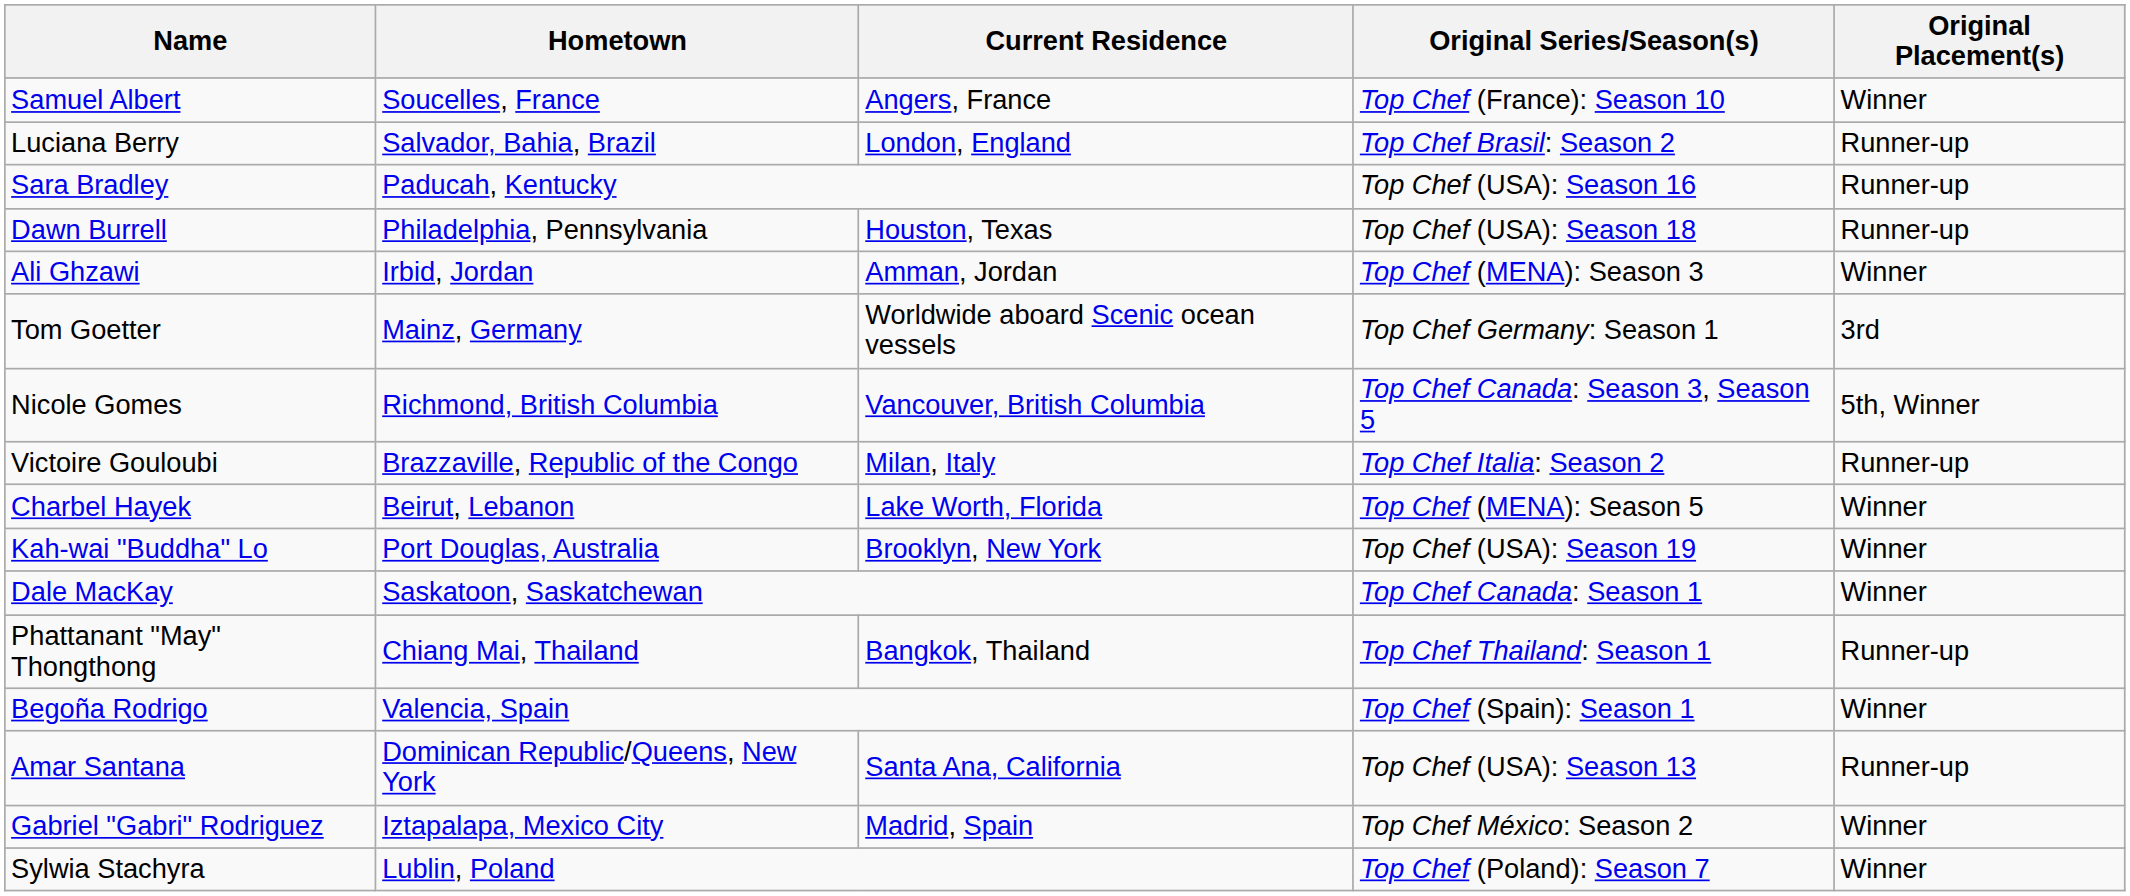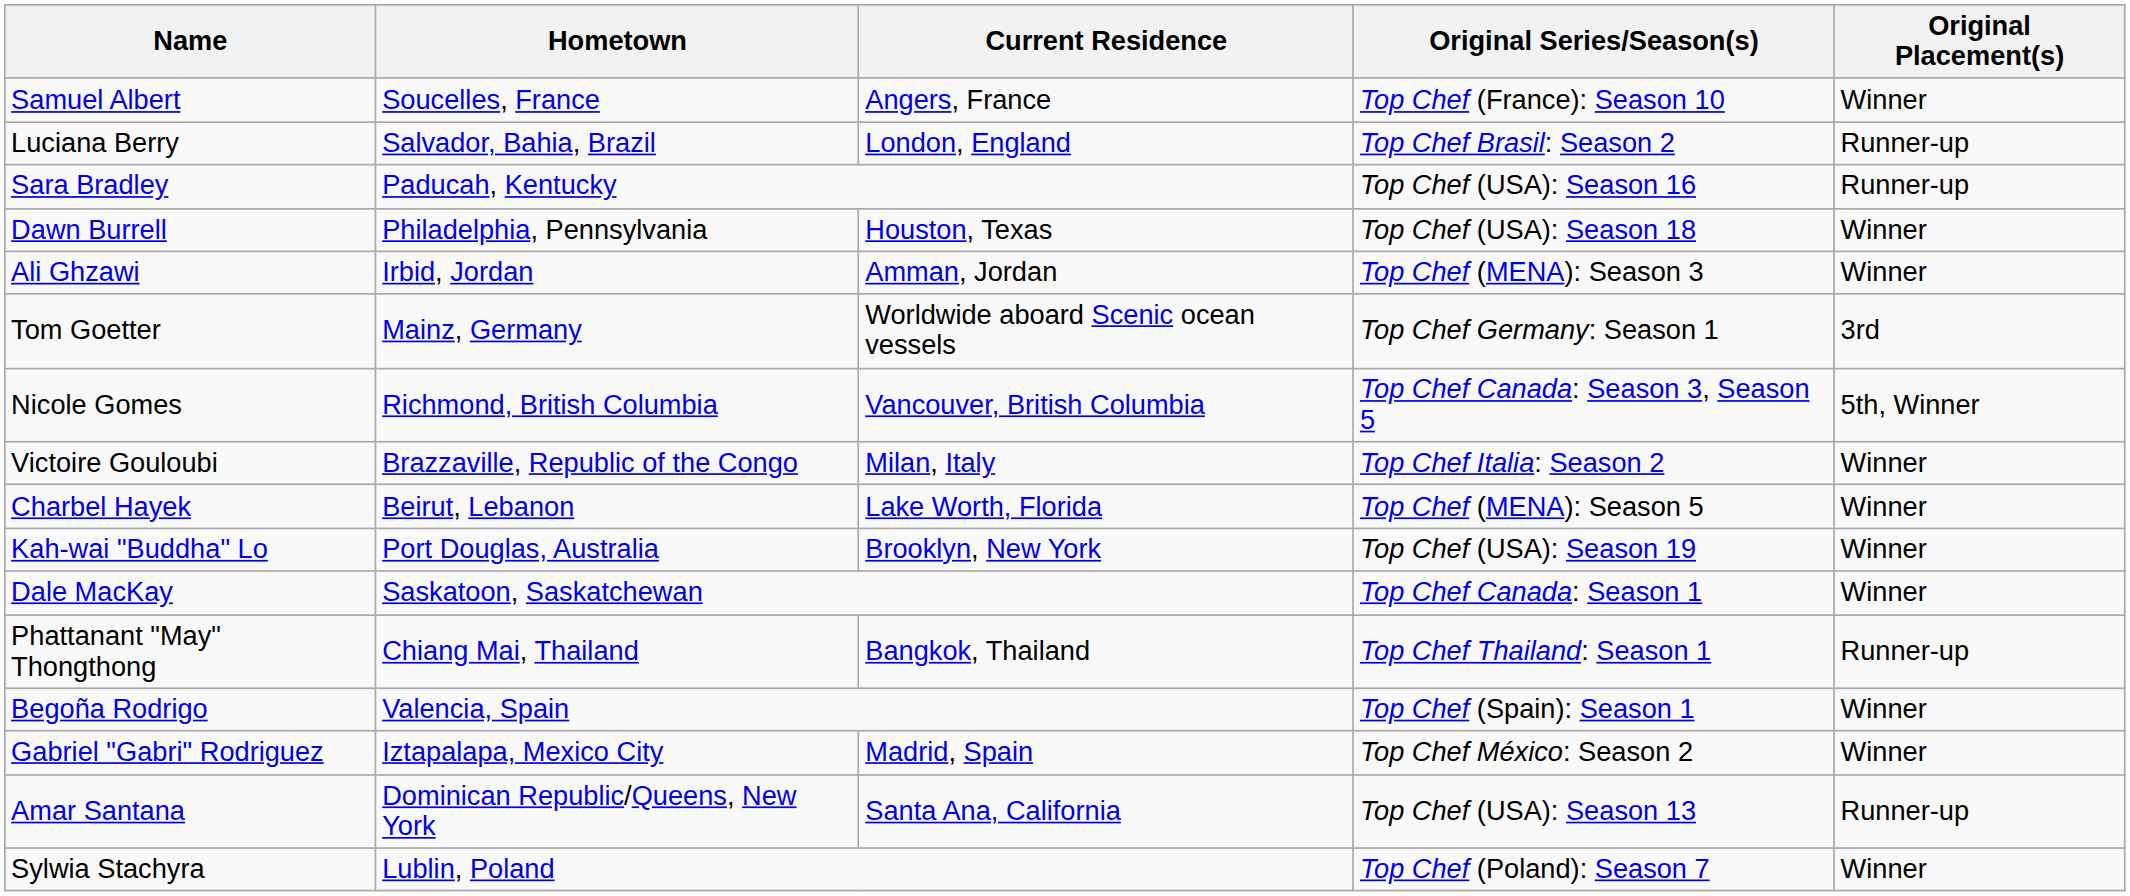Dawn Burrell | Original Placement(s): Runner-up -> Winner
Victoire Gouloubi | Original Placement(s): Runner-up -> Winner
rows swapped: Gabriel "Gabri" Rodriguez <-> Amar Santana
